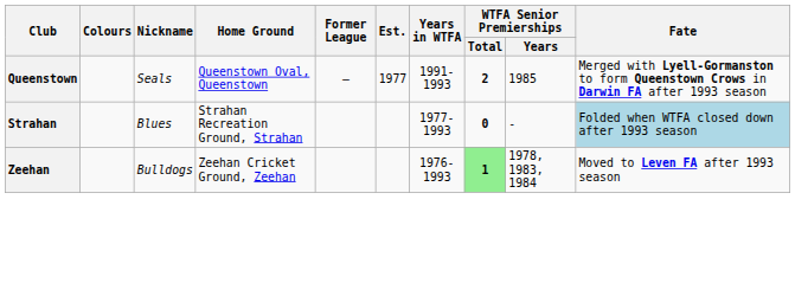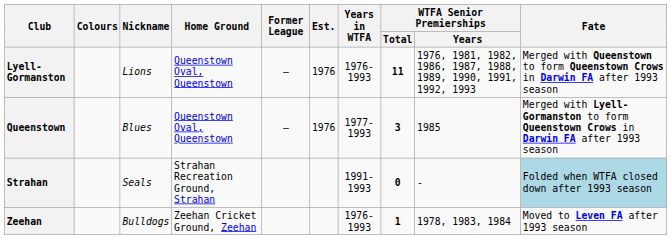+ row: Lyell-Gormanston | Lions | Queenstown Oval, Queenstown | – | 1976 | 1976-1993 | 11 | 1976, 1981, 1982, 1986, 1987, 1988, 1989, 1990, 1991, 1992, 1993 | Merged with Queenstown to form Queenstown Crows in Darwin FA after 1993 season
Queenstown | Nickname: Seals -> Blues
Queenstown | Est.: 1977 -> 1976
Queenstown | Years in WTFA: 1991-1993 -> 1977-1993
Queenstown | WTFA Senior Premierships / Total: 2 -> 3
Strahan | Nickname: Blues -> Seals
Strahan | Years in WTFA: 1977-1993 -> 1991-1993
Zeehan | WTFA Senior Premierships / Total: lightgreen background -> no background
